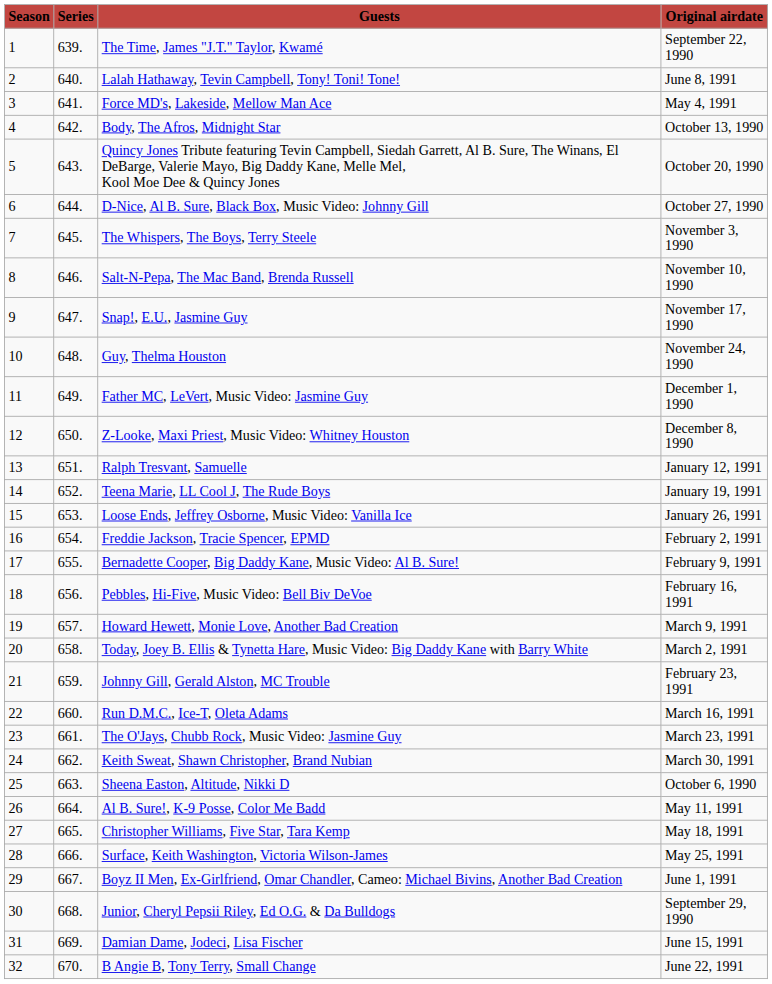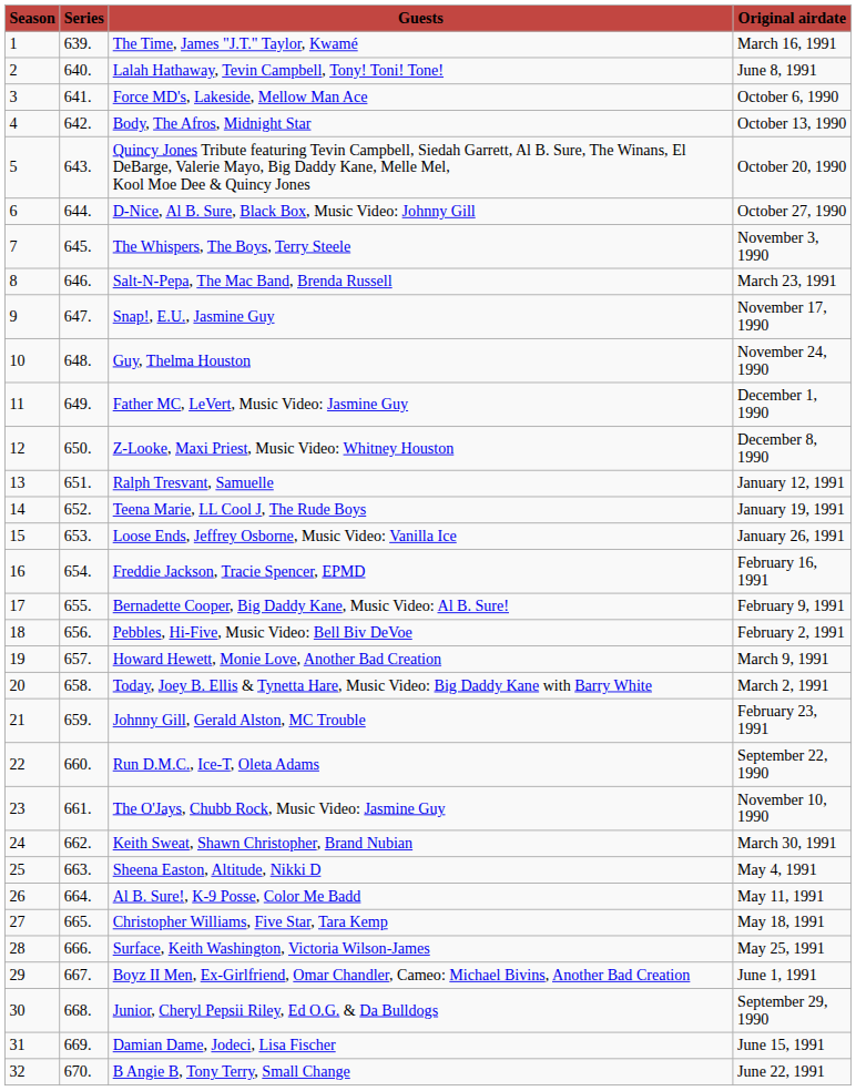The Time, James "J.T." Taylor, Kwamé | Original airdate: September 22, 1990 -> March 16, 1991
Force MD's, Lakeside, Mellow Man Ace | Original airdate: May 4, 1991 -> October 6, 1990
Salt-N-Pepa, The Mac Band, Brenda Russell | Original airdate: November 10, 1990 -> March 23, 1991
Freddie Jackson, Tracie Spencer, EPMD | Original airdate: February 2, 1991 -> February 16, 1991
Pebbles, Hi-Five, Music Video: Bell Biv DeVoe | Original airdate: February 16, 1991 -> February 2, 1991
Run D.M.C., Ice-T, Oleta Adams | Original airdate: March 16, 1991 -> September 22, 1990
The O'Jays, Chubb Rock, Music Video: Jasmine Guy | Original airdate: March 23, 1991 -> November 10, 1990
Sheena Easton, Altitude, Nikki D | Original airdate: October 6, 1990 -> May 4, 1991
